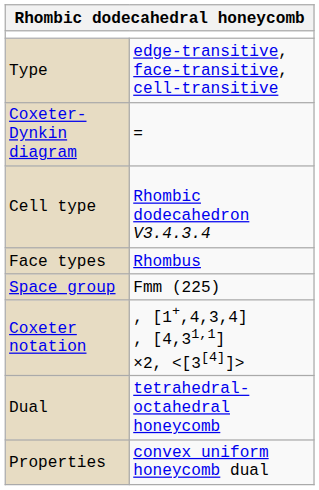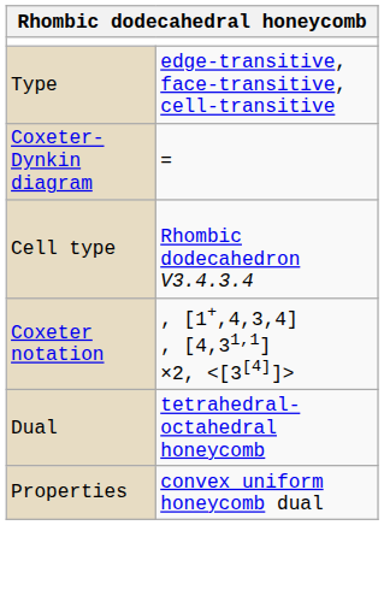- row: Face types | Rhombus
- row: Space group | Fmm (225)
